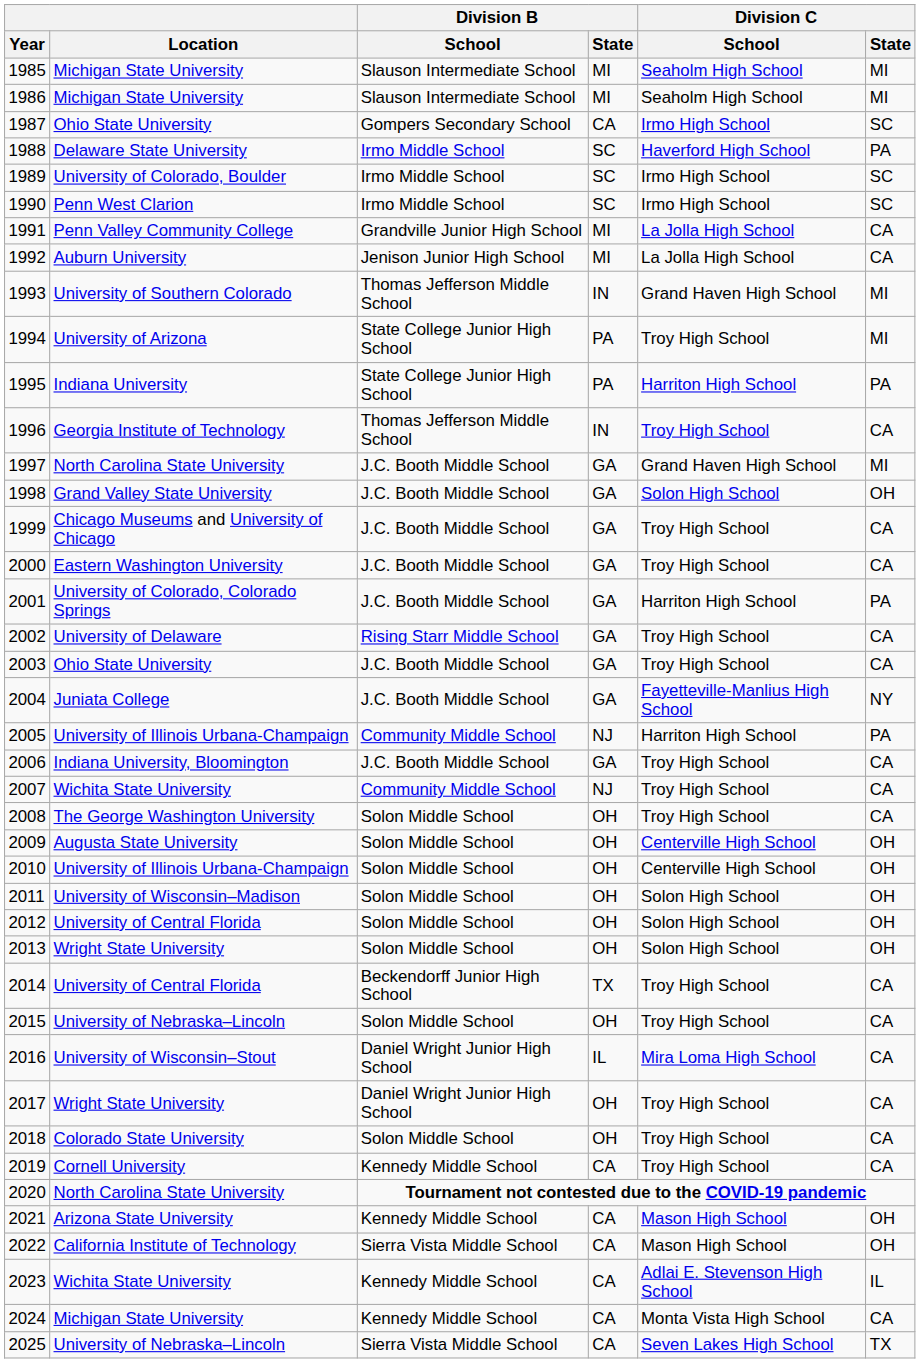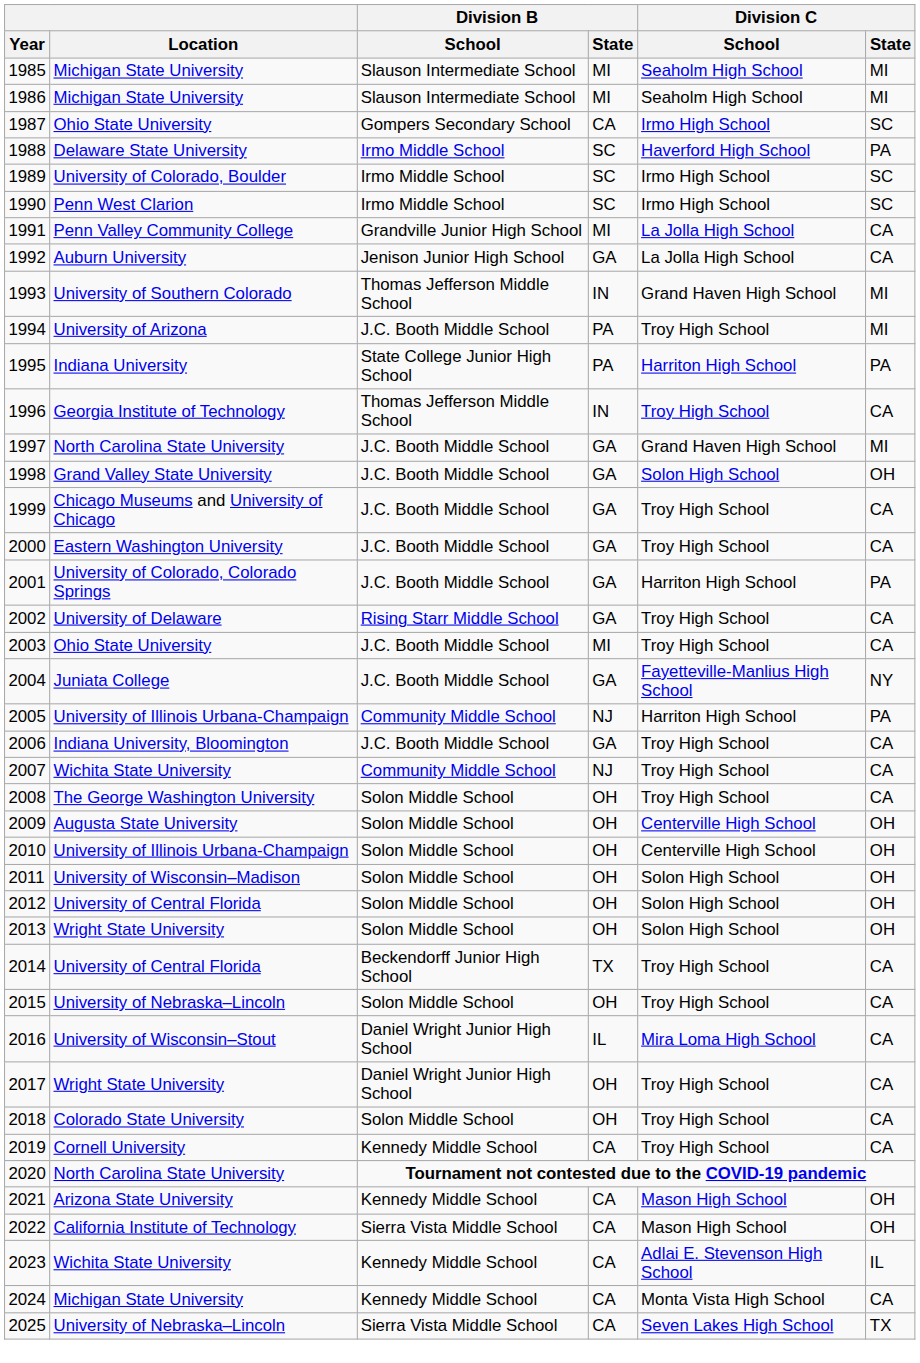1992 | Division B / State: MI -> GA
1994 | Division B / School: State College Junior High School -> J.C. Booth Middle School
2003 | Division B / State: GA -> MI
